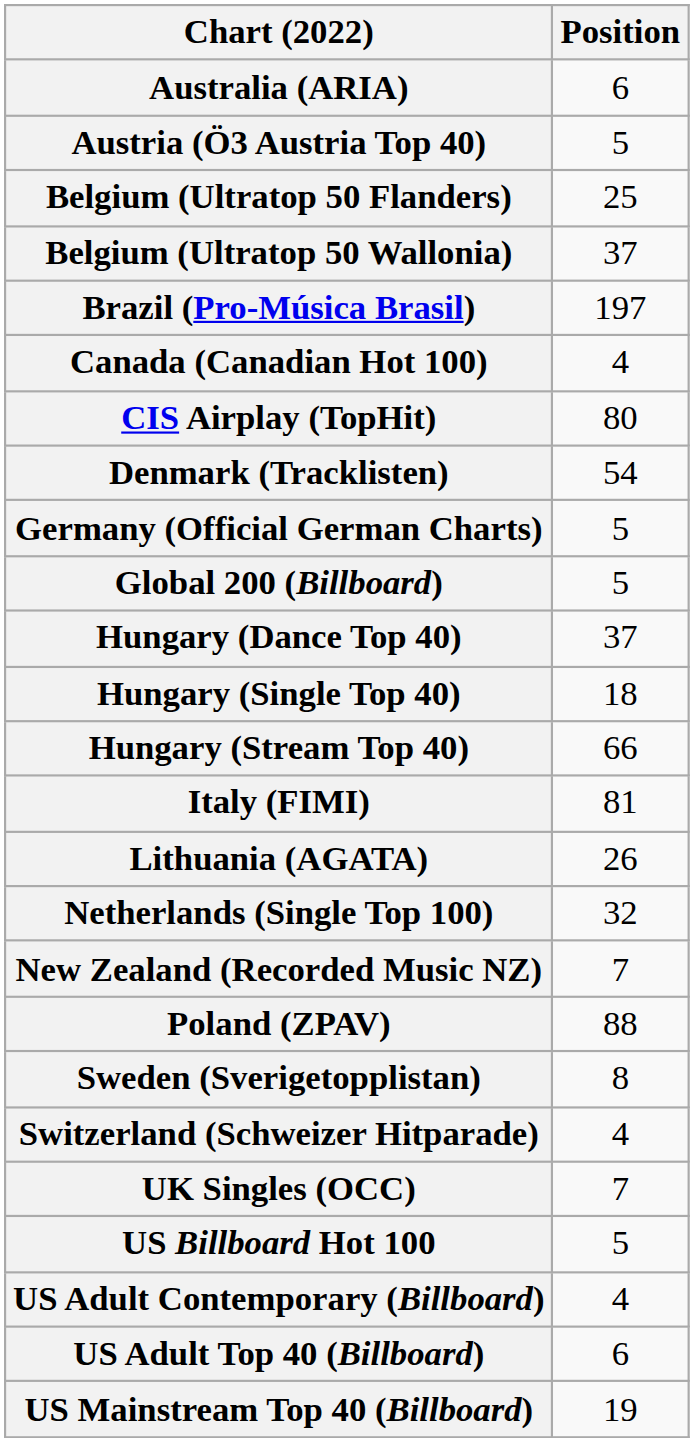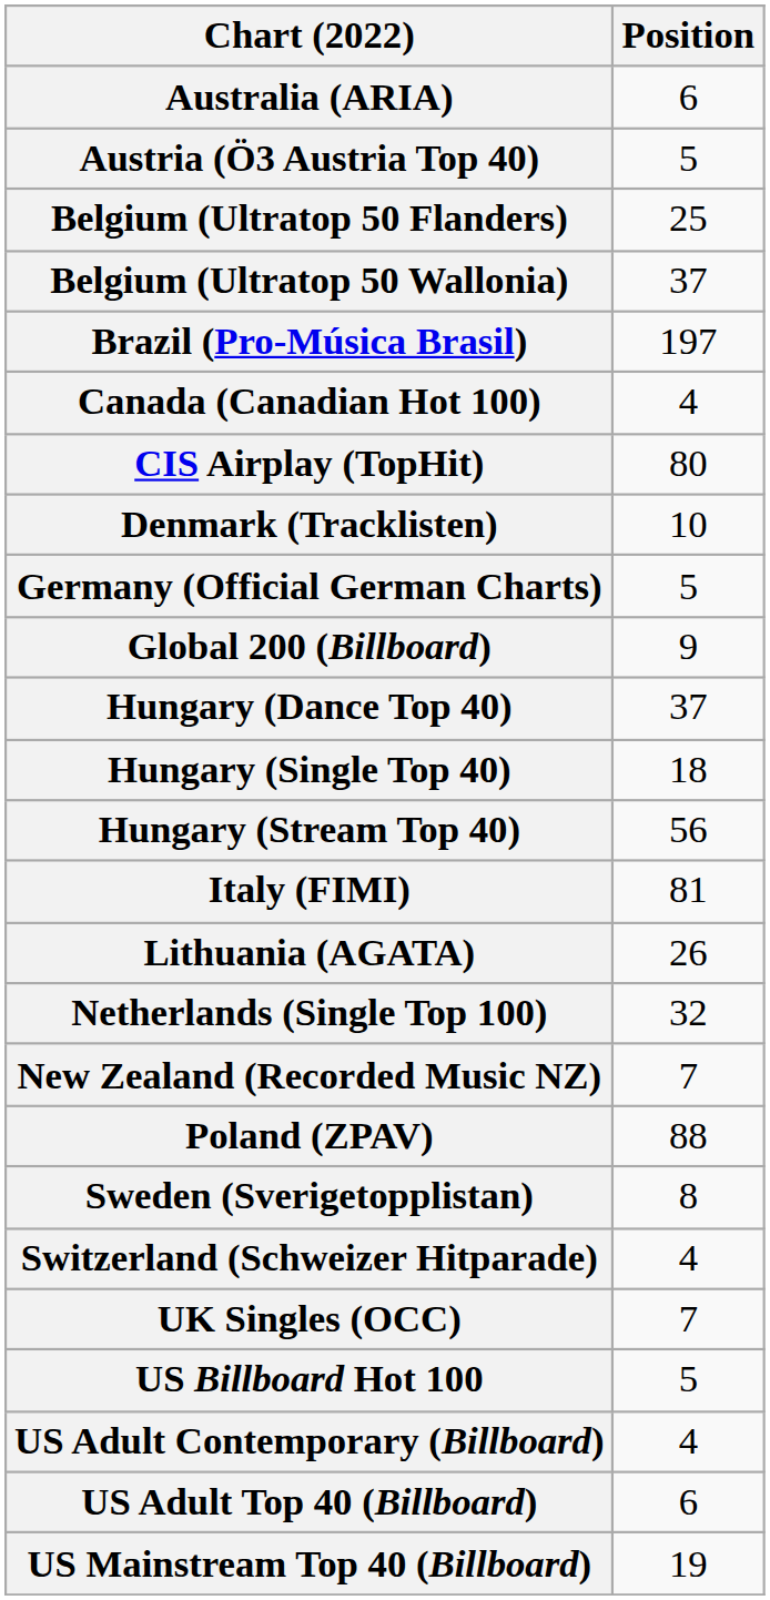Denmark (Tracklisten) | Position: 54 -> 10
Global 200 (Billboard) | Position: 5 -> 9
Hungary (Stream Top 40) | Position: 66 -> 56
